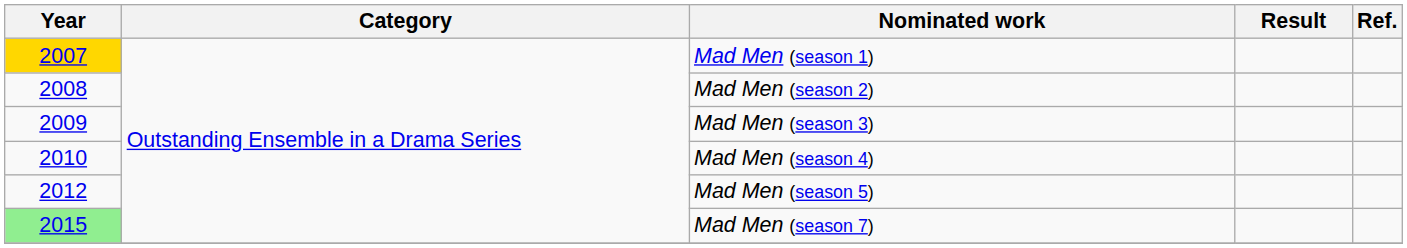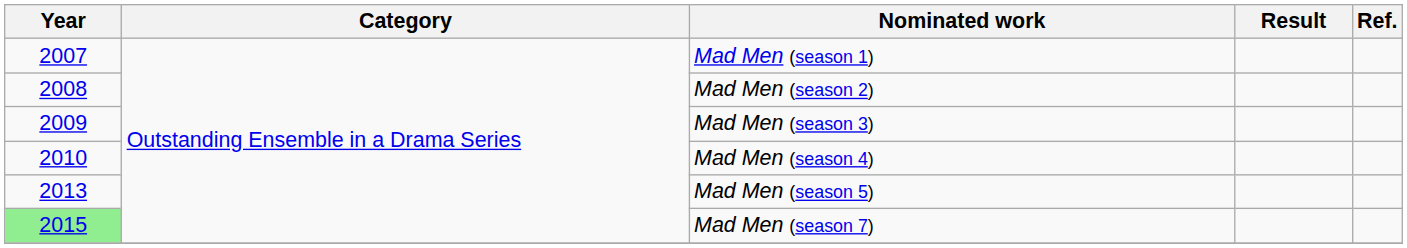Mad Men (season 1) | Year: gold background -> no background
Mad Men (season 5) | Year: 2012 -> 2013
